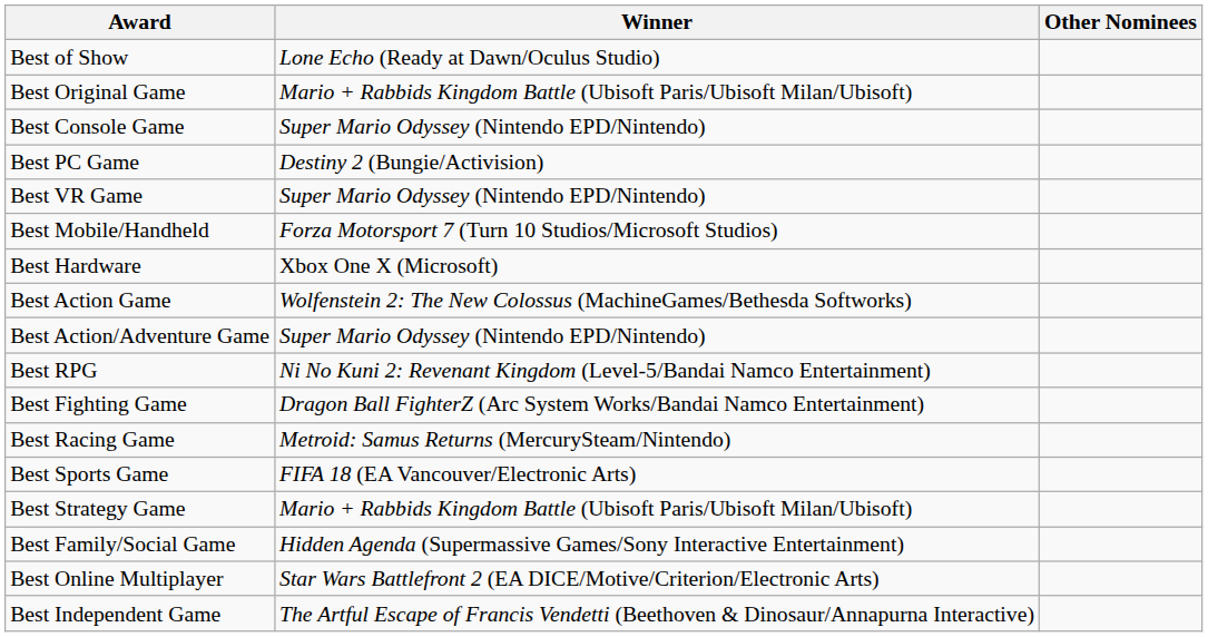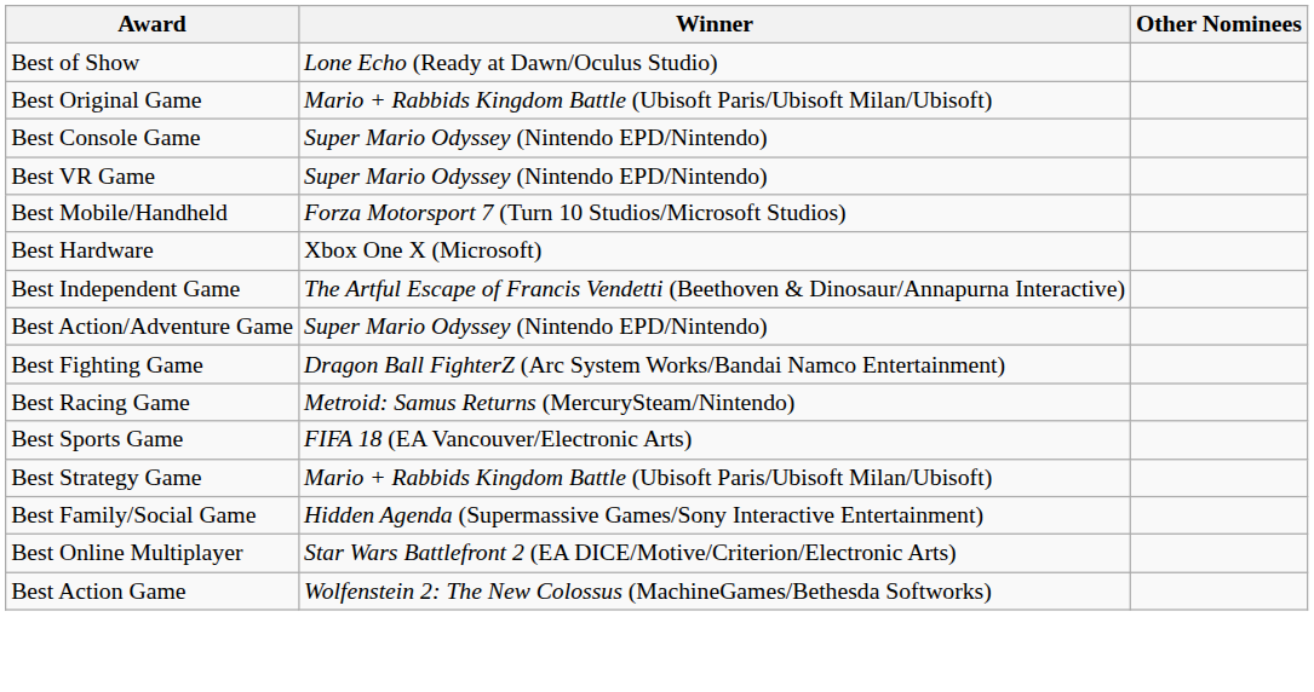- row: Best PC Game | Destiny 2 (Bungie/Activision)
rows swapped: Best Action Game <-> Best Independent Game
- row: Best RPG | Ni No Kuni 2: Revenant Kingdom (Level-5/Bandai Namco Entertainment)
